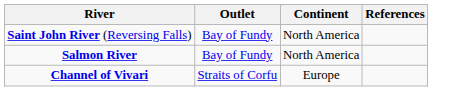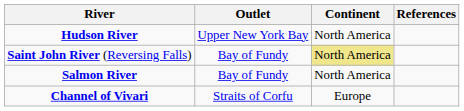+ row: Hudson River | Upper New York Bay | North America
Saint John River (Reversing Falls) | Continent: no background -> khaki background
